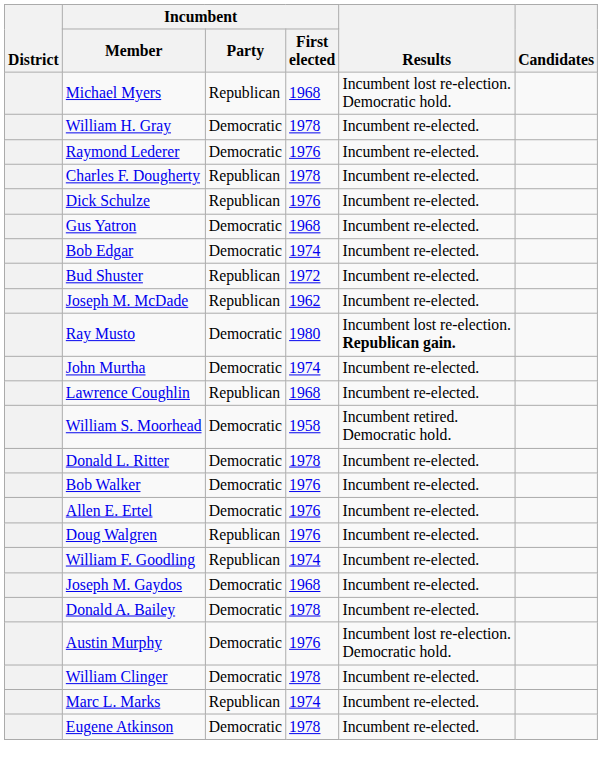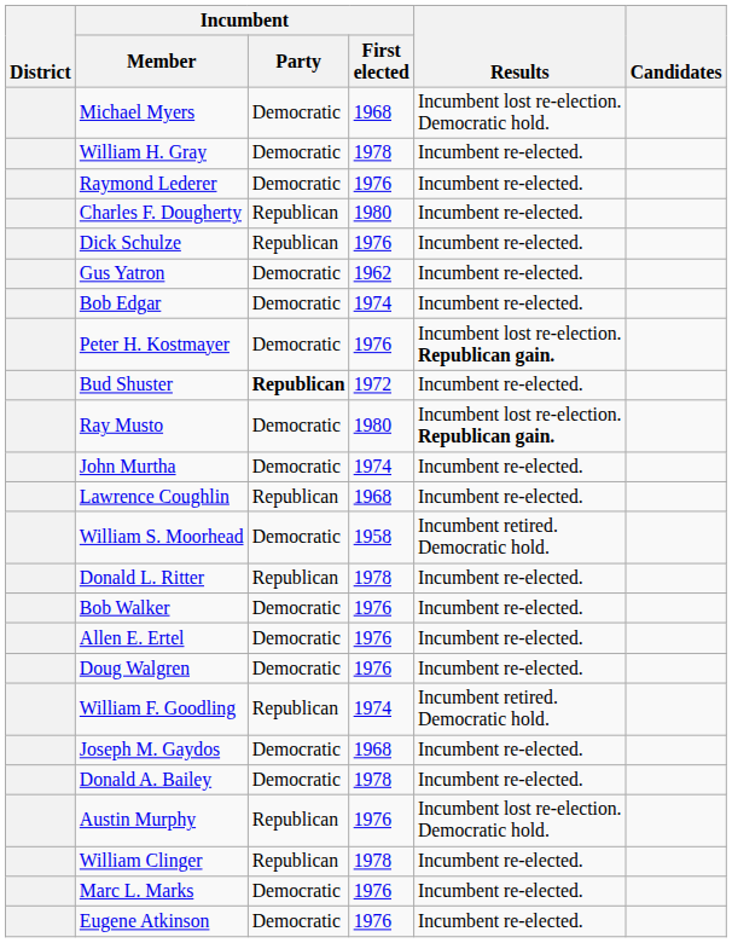Michael Myers | Incumbent / Party: Republican -> Democratic
Charles F. Dougherty | Incumbent / First elected: 1978 -> 1980
Gus Yatron | Incumbent / First elected: 1968 -> 1962
+ row: Peter H. Kostmayer | Democratic | 1976 | Incumbent lost re-election. Republican gain.
Bud Shuster | Incumbent / Party: normal -> bold
- row: Joseph M. McDade | Republican | 1962 | Incumbent re-elected.
Donald L. Ritter | Incumbent / Party: Democratic -> Republican
Doug Walgren | Incumbent / Party: Republican -> Democratic
William F. Goodling | Results: Incumbent re-elected. -> Incumbent retired. Democratic hold.
Austin Murphy | Incumbent / Party: Democratic -> Republican
William Clinger | Incumbent / Party: Democratic -> Republican
Marc L. Marks | Incumbent / Party: Republican -> Democratic
Marc L. Marks | Incumbent / First elected: 1974 -> 1976
Eugene Atkinson | Incumbent / First elected: 1978 -> 1976
